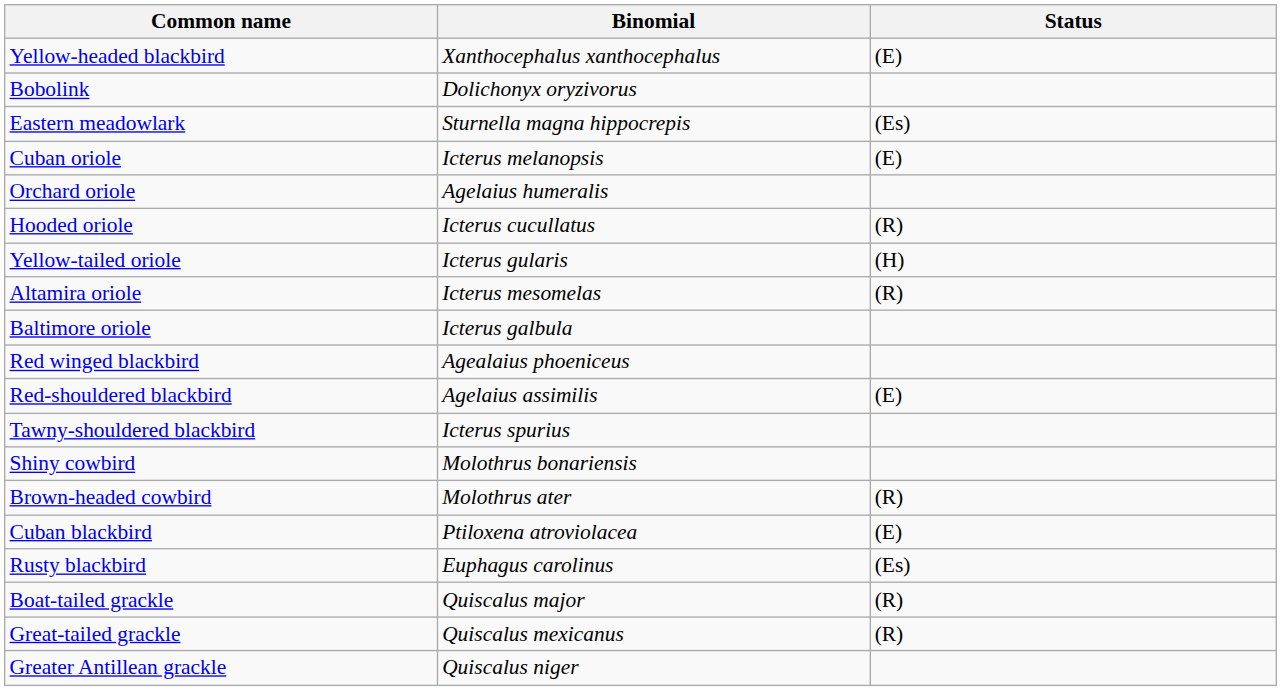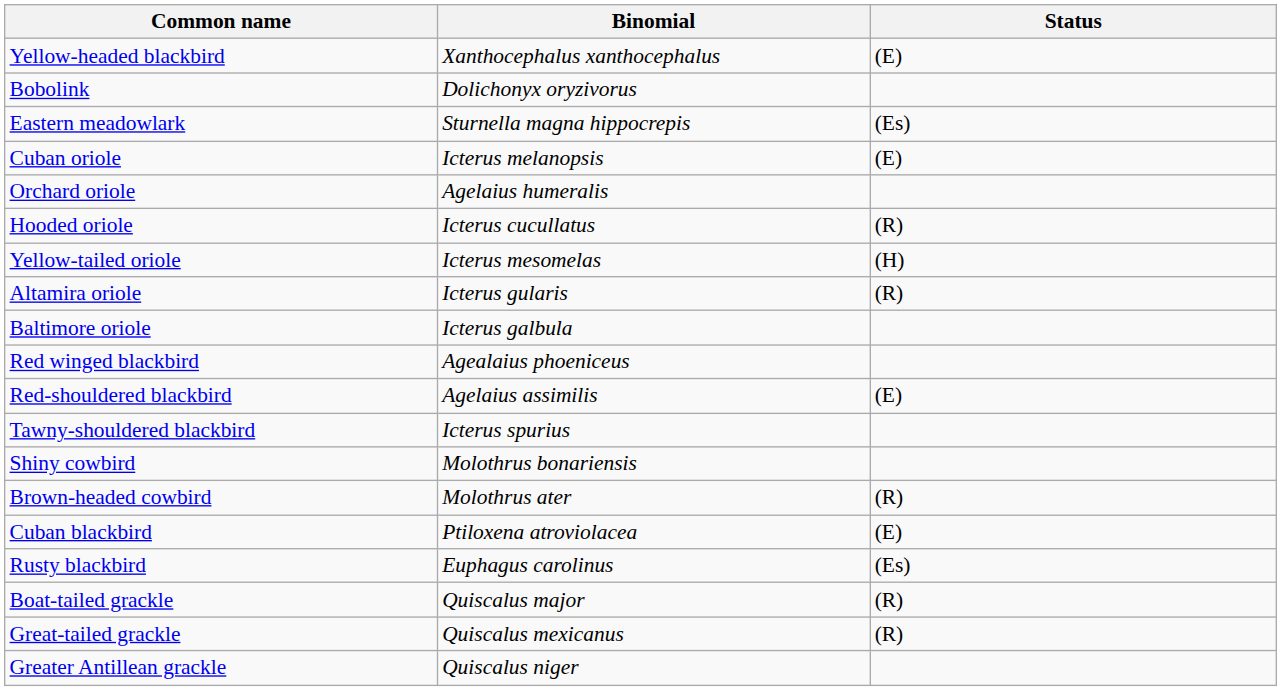Yellow-tailed oriole | Binomial: Icterus gularis -> Icterus mesomelas
Altamira oriole | Binomial: Icterus mesomelas -> Icterus gularis
